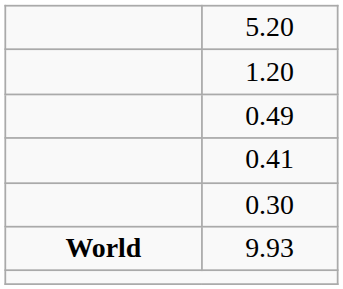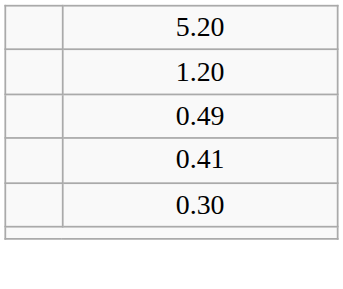- row: World | 9.93
